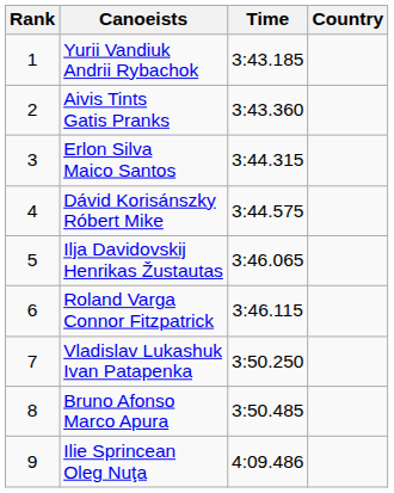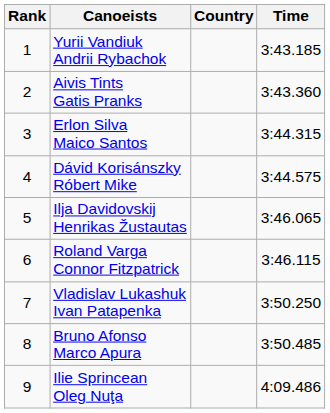columns swapped: Country <-> Time
